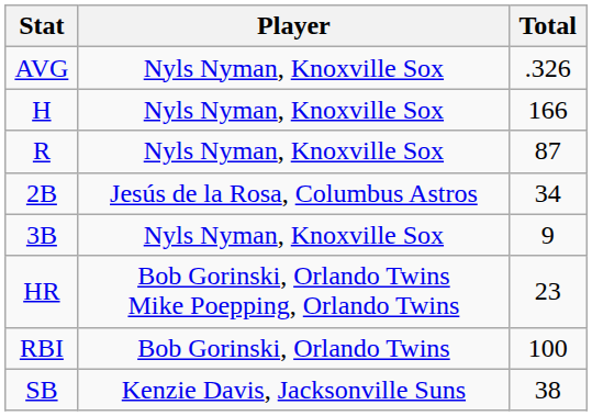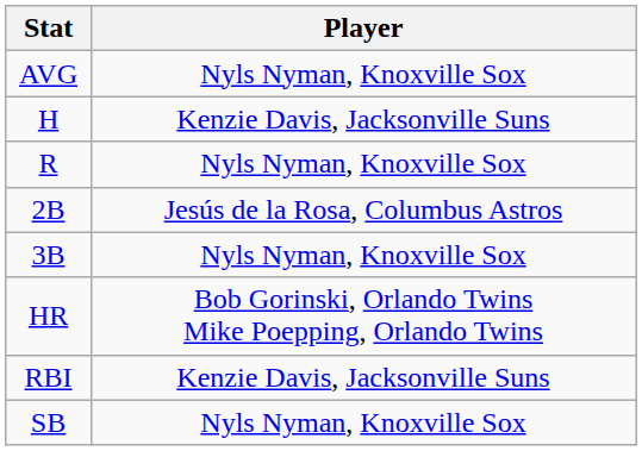- column: Total | .326 | 166 | 87 | 34 | 9 | 23 | 100 | 38
H | Player: Nyls Nyman, Knoxville Sox -> Kenzie Davis, Jacksonville Suns
RBI | Player: Bob Gorinski, Orlando Twins -> Kenzie Davis, Jacksonville Suns
SB | Player: Kenzie Davis, Jacksonville Suns -> Nyls Nyman, Knoxville Sox
